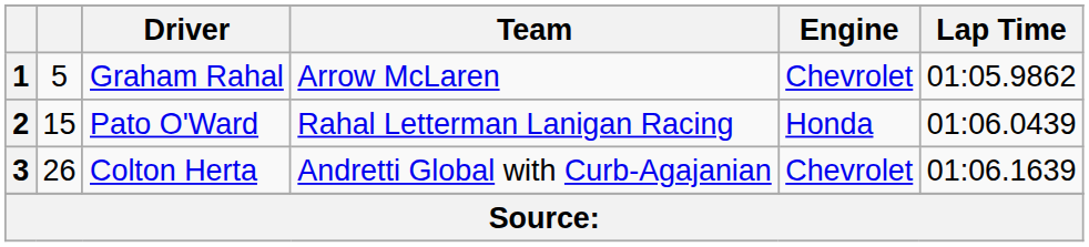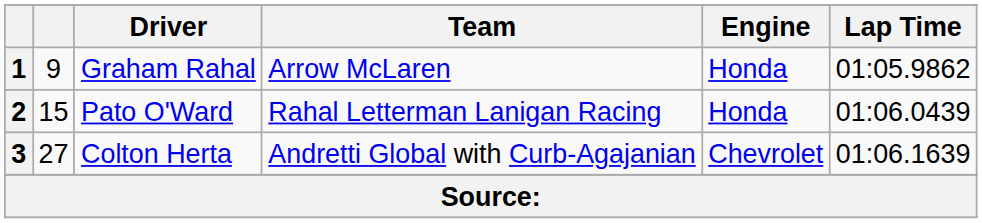1 | column 2: 5 -> 9
1 | Engine: Chevrolet -> Honda
3 | column 2: 26 -> 27
